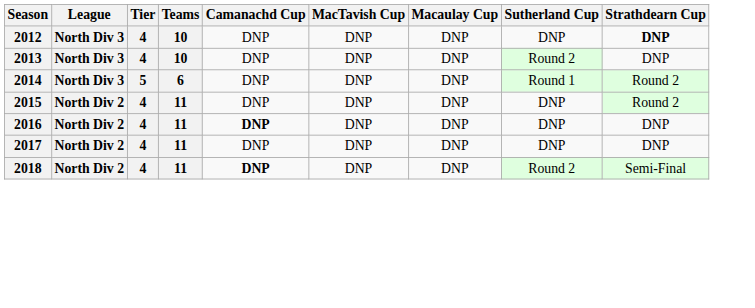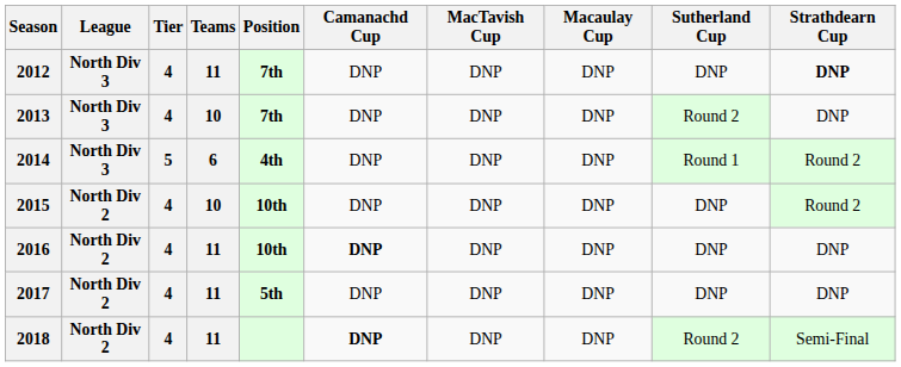+ column: Position | 7th | 7th | 4th | 10th | 10th | 5th
2012 | Teams: 10 -> 11
2015 | Teams: 11 -> 10
